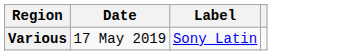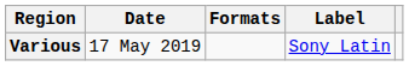+ column: Formats
